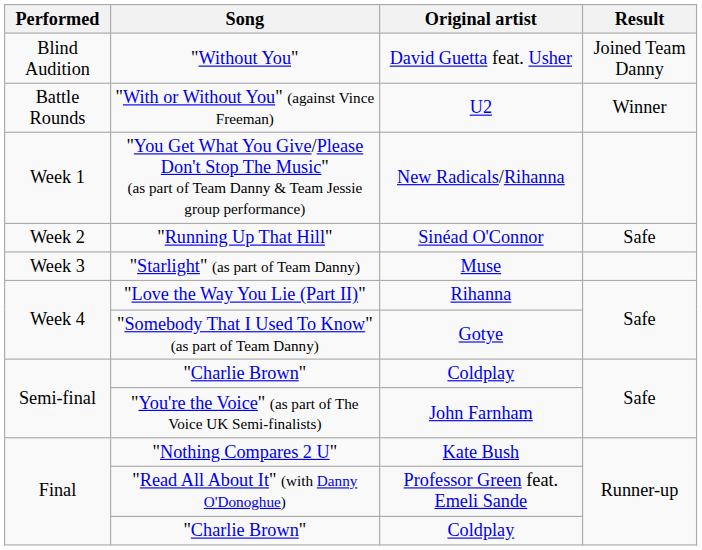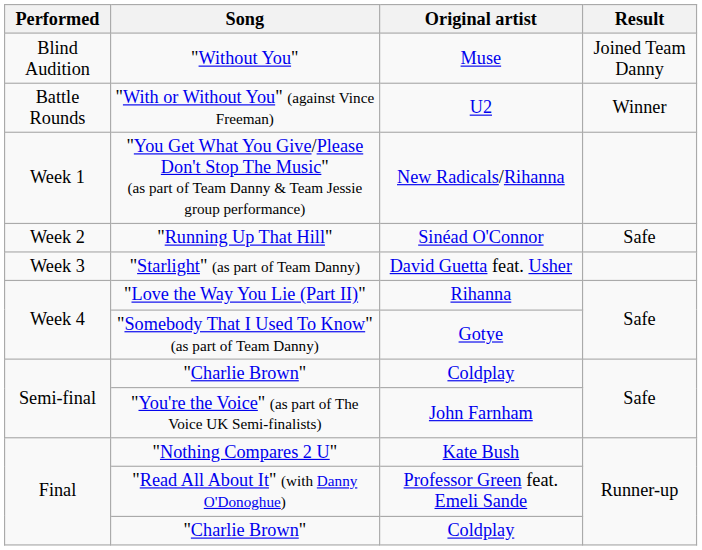"Without You" | Original artist: David Guetta feat. Usher -> Muse
"Starlight" (as part of Team Danny) | Original artist: Muse -> David Guetta feat. Usher
